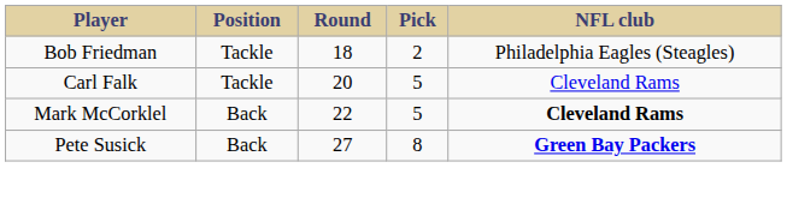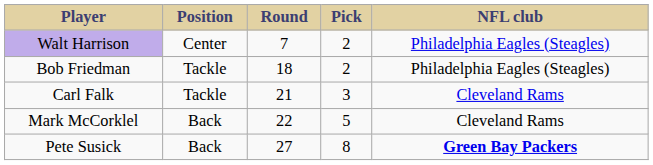+ row: Walt Harrison | Center | 7 | 2 | Philadelphia Eagles (Steagles)
Carl Falk | Round: 20 -> 21
Carl Falk | Pick: 5 -> 3
Mark McCorklel | NFL club: bold -> normal
